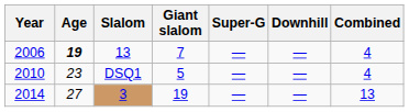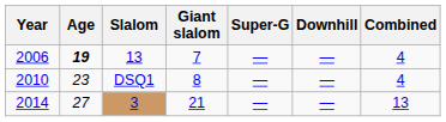2010 | Giant slalom: 5 -> 8
2014 | Giant slalom: 19 -> 21
